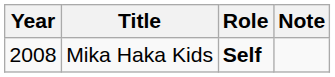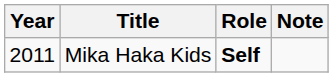Mika Haka Kids | Year: 2008 -> 2011
